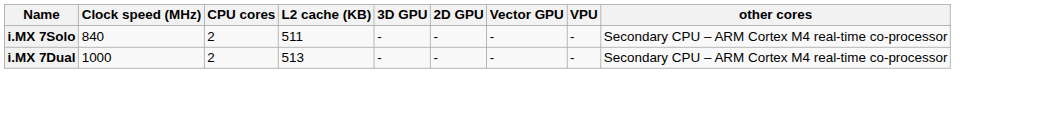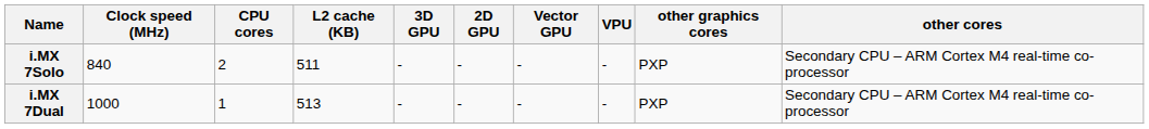+ column: other graphics cores | PXP | PXP
i.MX 7Dual | CPU cores: 2 -> 1
